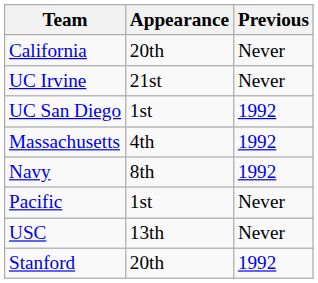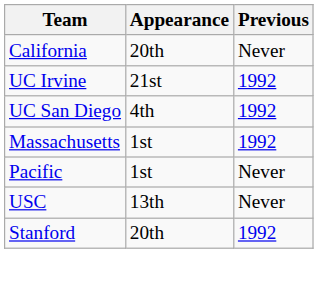UC Irvine | Previous: Never -> 1992
UC San Diego | Appearance: 1st -> 4th
Massachusetts | Appearance: 4th -> 1st
- row: Navy | 8th | 1992
